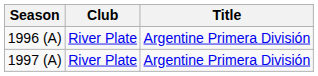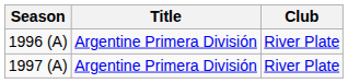columns swapped: Club <-> Title
